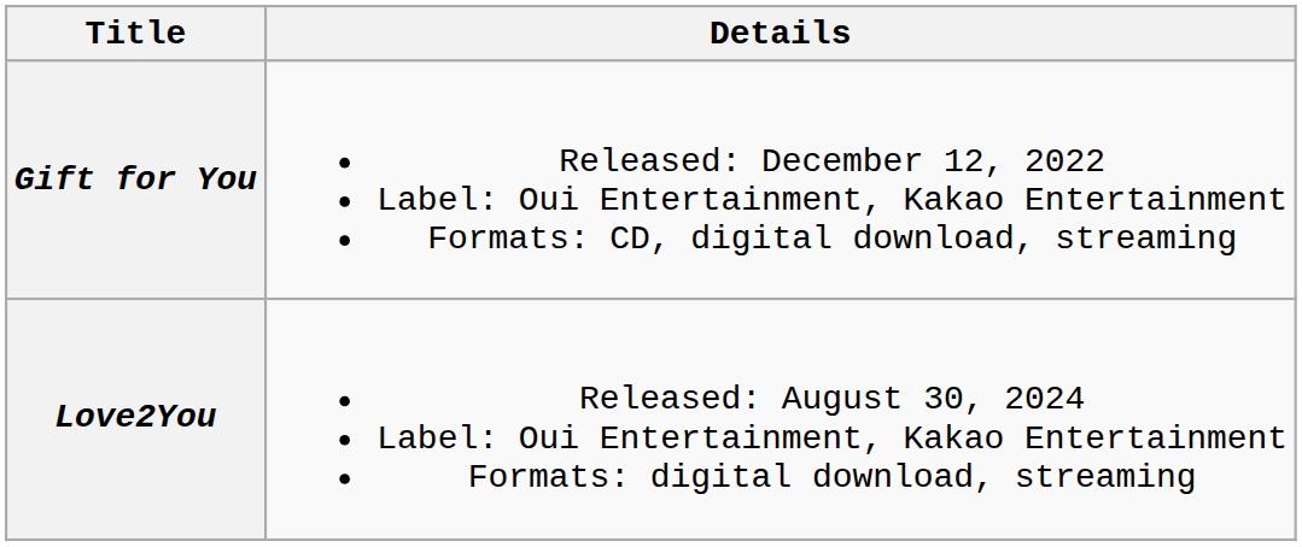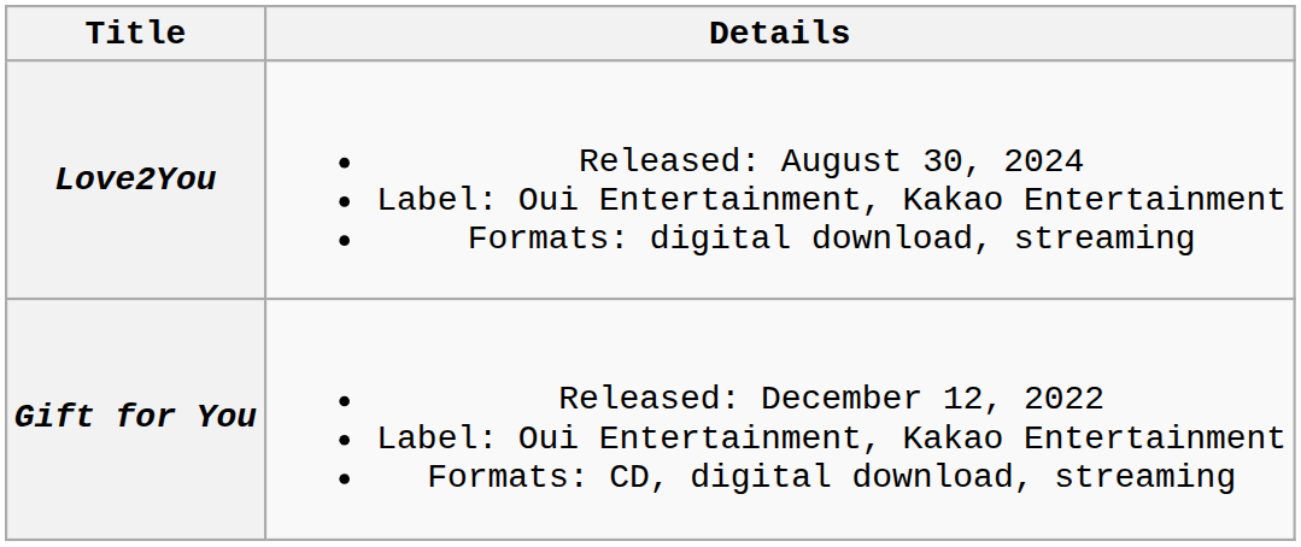rows swapped: Gift for You <-> Love2You
